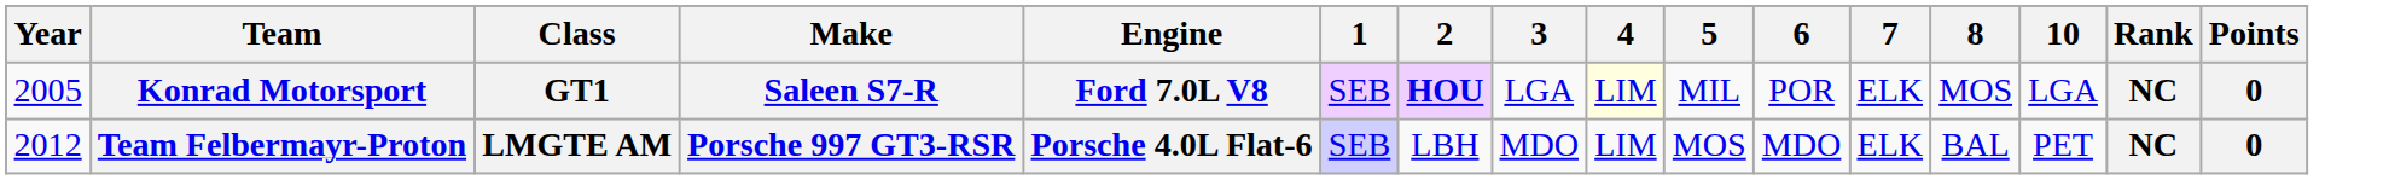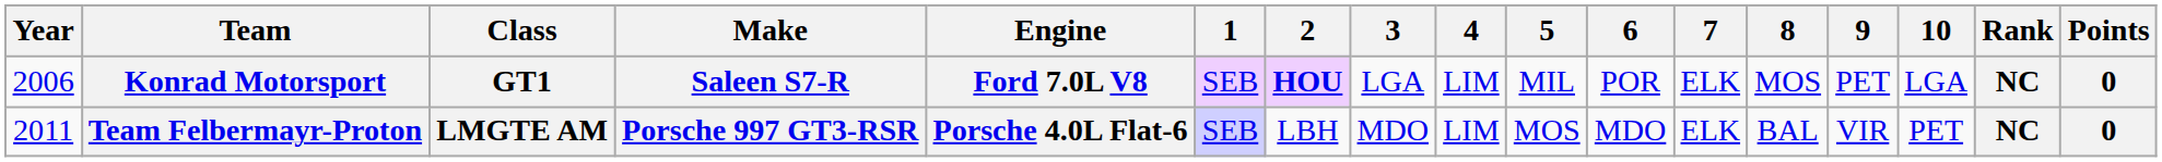+ column: 9 | PET | VIR
Konrad Motorsport | Year: 2005 -> 2006
Konrad Motorsport | 4: lightyellow background -> no background
Team Felbermayr-Proton | Year: 2012 -> 2011
